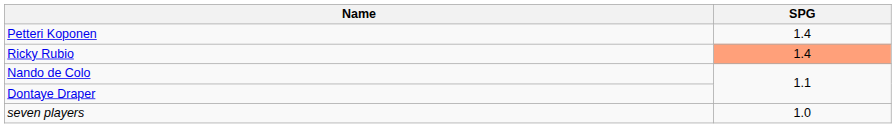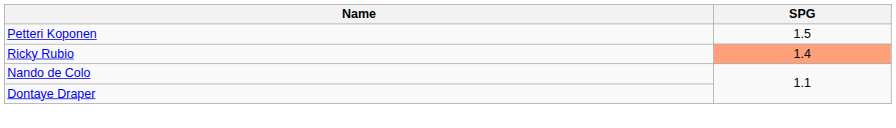Petteri Koponen | SPG: 1.4 -> 1.5
- row: seven players | 1.0
